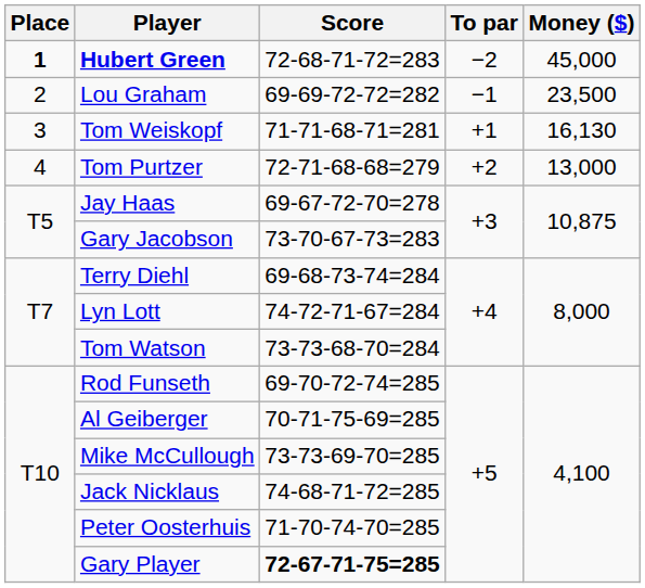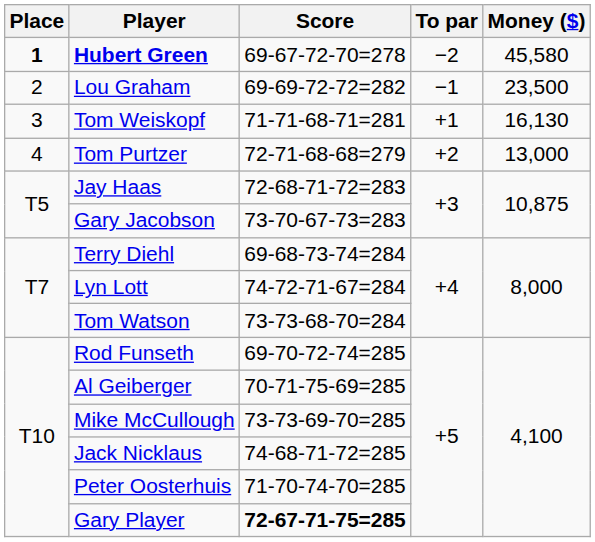Hubert Green | Score: 72-68-71-72=283 -> 69-67-72-70=278
Hubert Green | Money ($): 45,000 -> 45,580
Jay Haas | Score: 69-67-72-70=278 -> 72-68-71-72=283
